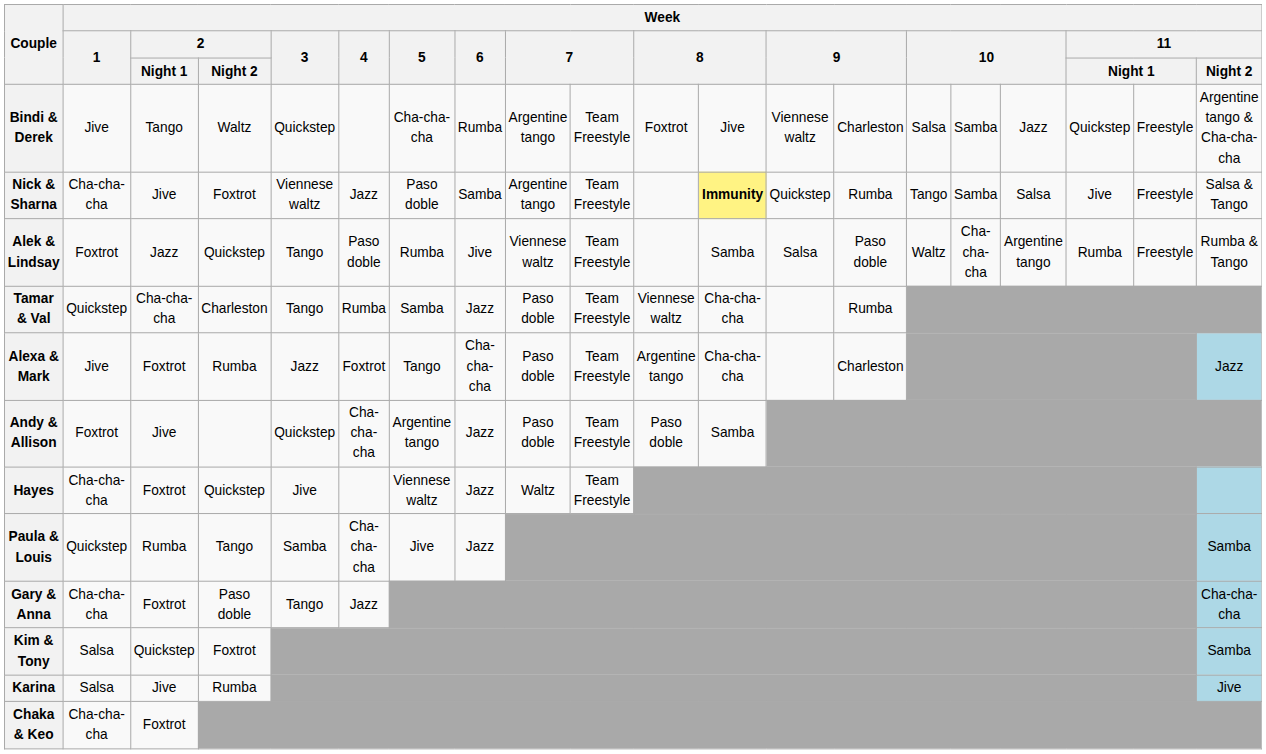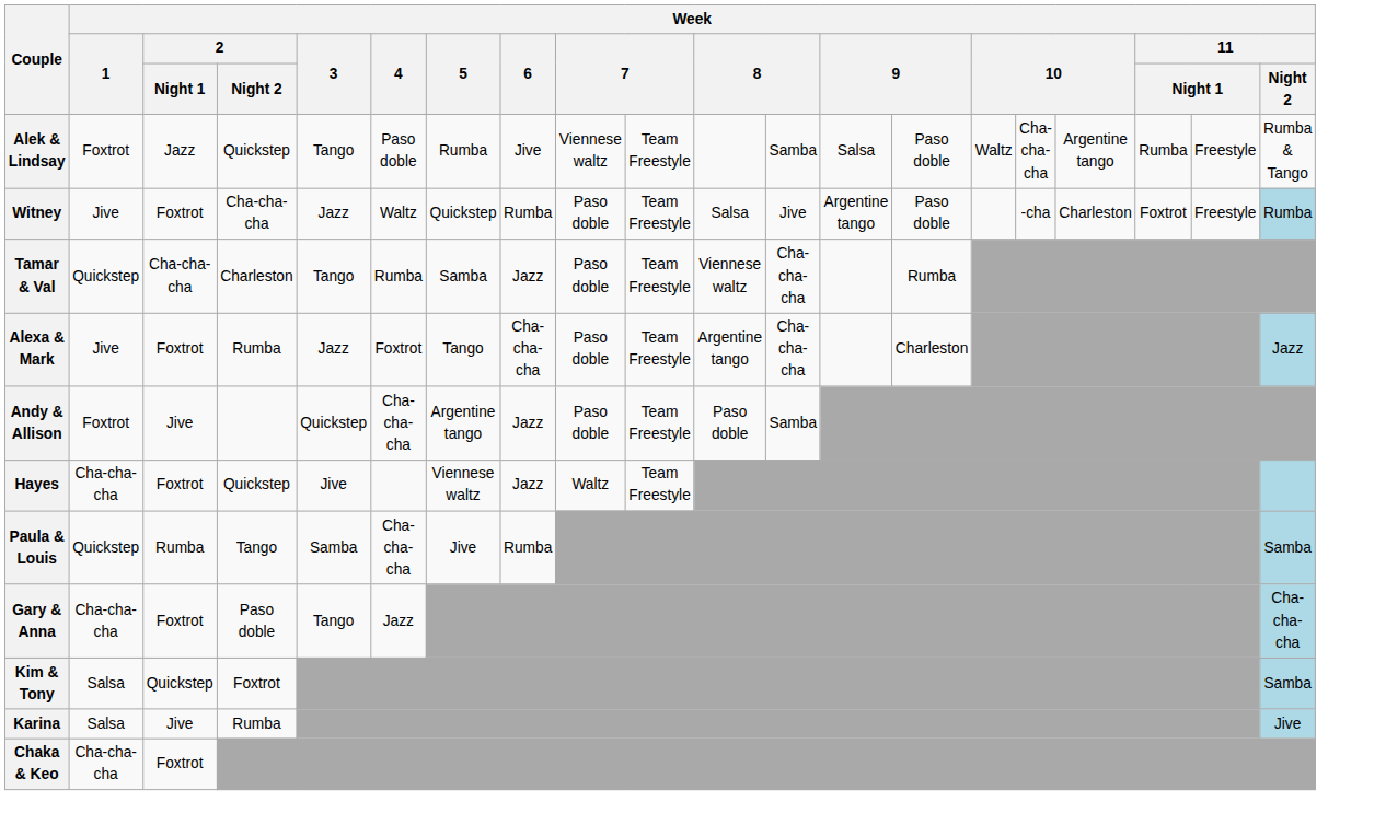- row: Bindi & Derek | Jive | Tango | Waltz | Quickstep | Cha-cha-cha | Rumba | Argentine tango | Team Freestyle | Foxtrot | Jive | Viennese waltz | Charleston | Salsa | Samba | Jazz | Quickstep | Freestyle | Argentine tango & Cha-cha-cha
- row: Nick & Sharna | Cha-cha-cha | Jive | Foxtrot | Viennese waltz | Jazz | Paso doble | Samba | Argentine tango | Team Freestyle | Immunity | Quickstep | Rumba | Tango | Samba | Salsa | Jive | Freestyle | Salsa & Tango
+ row: Witney | Jive | Foxtrot | Cha-cha-cha | Jazz | Waltz | Quickstep | Rumba | Paso doble | Team Freestyle | Salsa | Jive | Argentine tango | Paso doble | -cha | Charleston | Foxtrot | Freestyle | Rumba
Paula & Louis | Week / 6: Jazz -> Rumba
